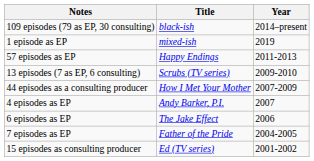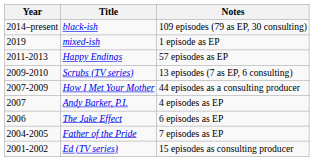columns swapped: Year <-> Notes
